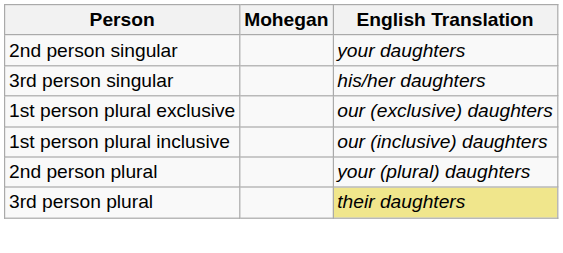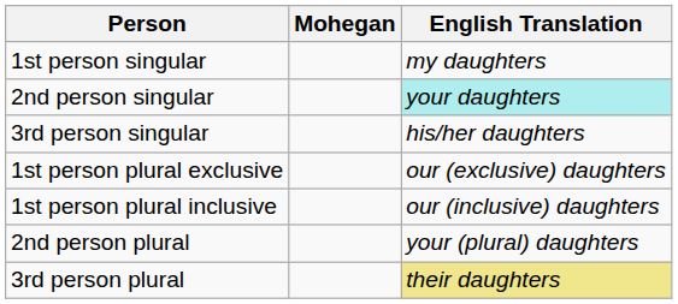+ row: 1st person singular | my daughters
2nd person singular | English Translation: no background -> paleturquoise background
